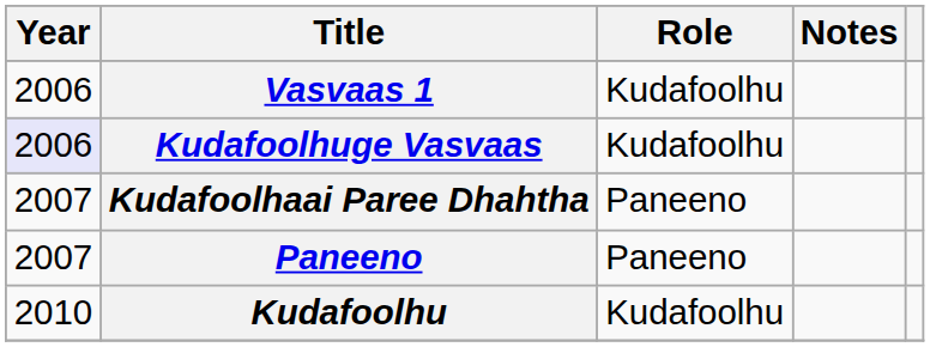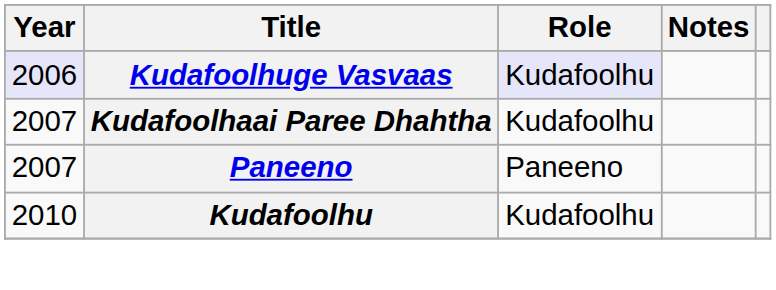- row: 2006 | Vasvaas 1 | Kudafoolhu
Kudafoolhuge Vasvaas | Role: no background -> lavender background
Kudafoolhaai Paree Dhahtha | Role: Paneeno -> Kudafoolhu
